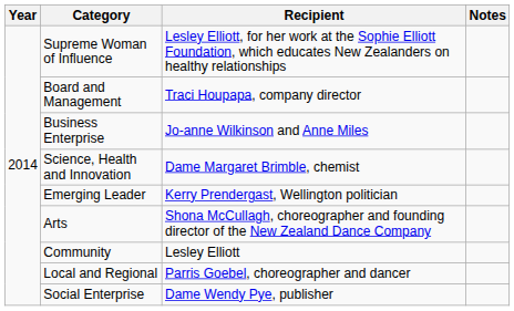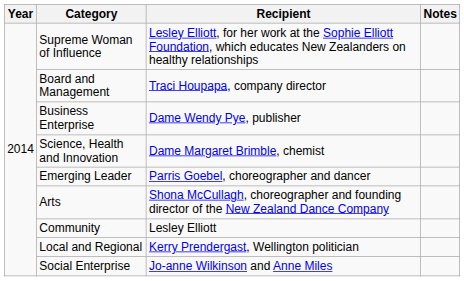Business Enterprise | Recipient: Jo-anne Wilkinson and Anne Miles -> Dame Wendy Pye, publisher
Emerging Leader | Recipient: Kerry Prendergast, Wellington politician -> Parris Goebel, choreographer and dancer
Local and Regional | Recipient: Parris Goebel, choreographer and dancer -> Kerry Prendergast, Wellington politician
Social Enterprise | Recipient: Dame Wendy Pye, publisher -> Jo-anne Wilkinson and Anne Miles
